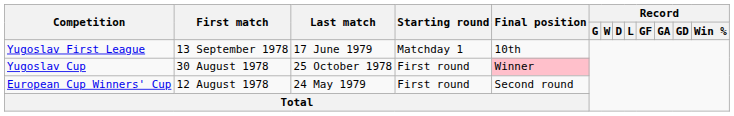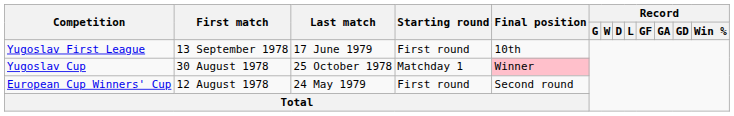Yugoslav First League | Starting round: Matchday 1 -> First round
Yugoslav Cup | Starting round: First round -> Matchday 1
